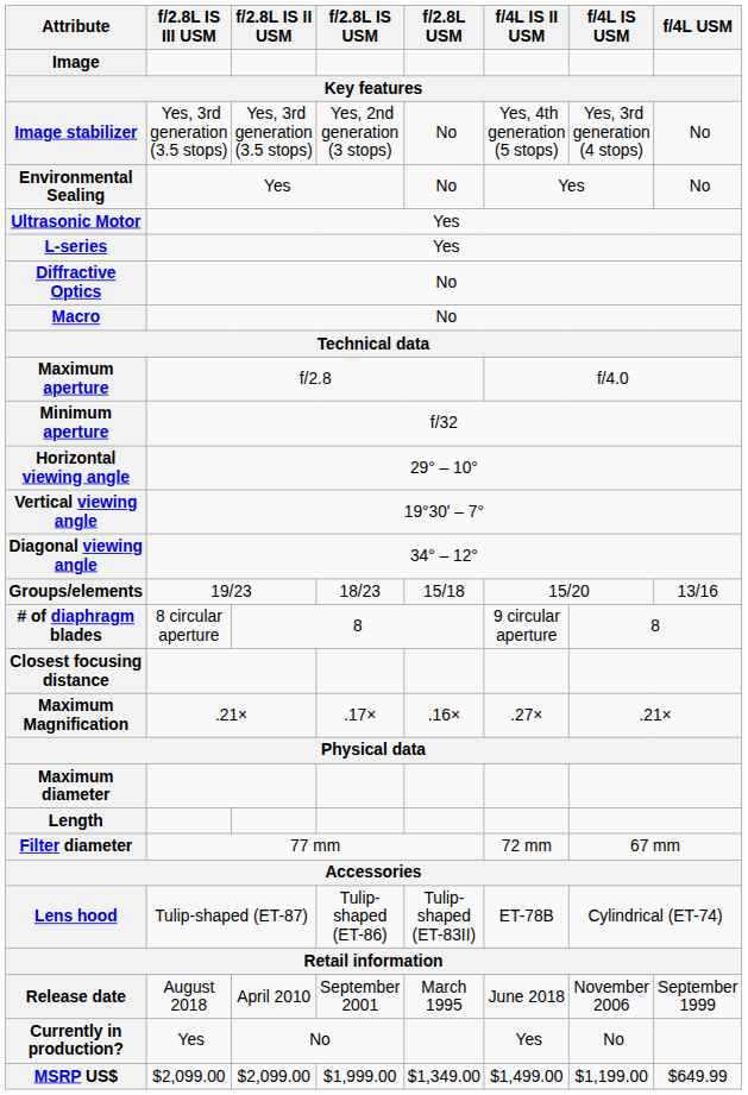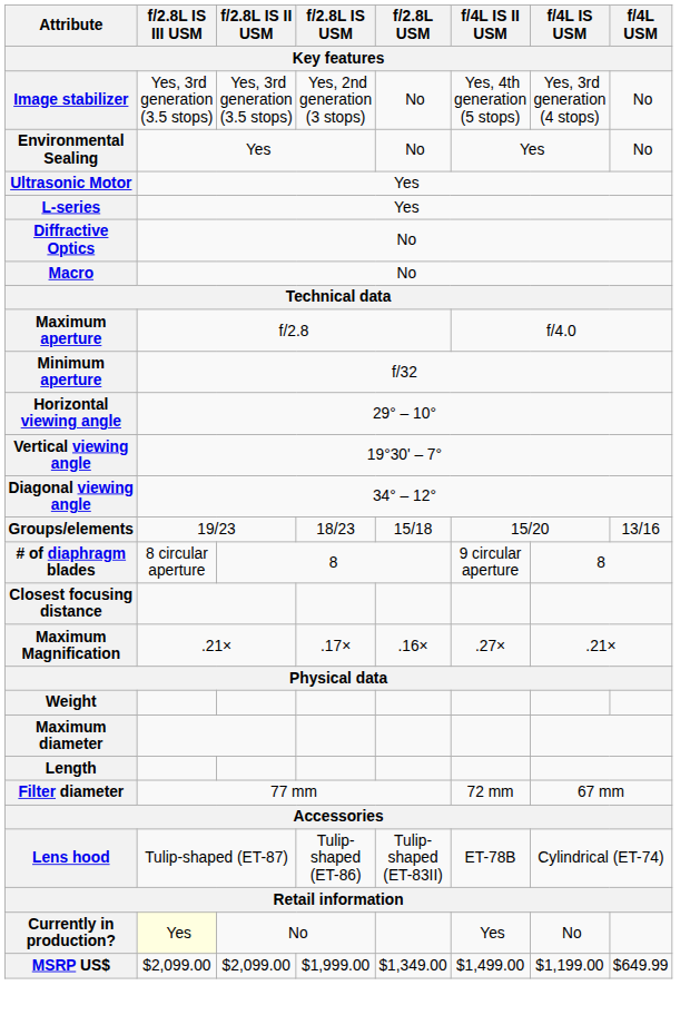- row: Image
+ row: Weight
- row: Release date | August 2018 | April 2010 | September 2001 | March 1995 | June 2018 | November 2006 | September 1999
Currently in production? | f/2.8L IS III USM: no background -> lightyellow background
